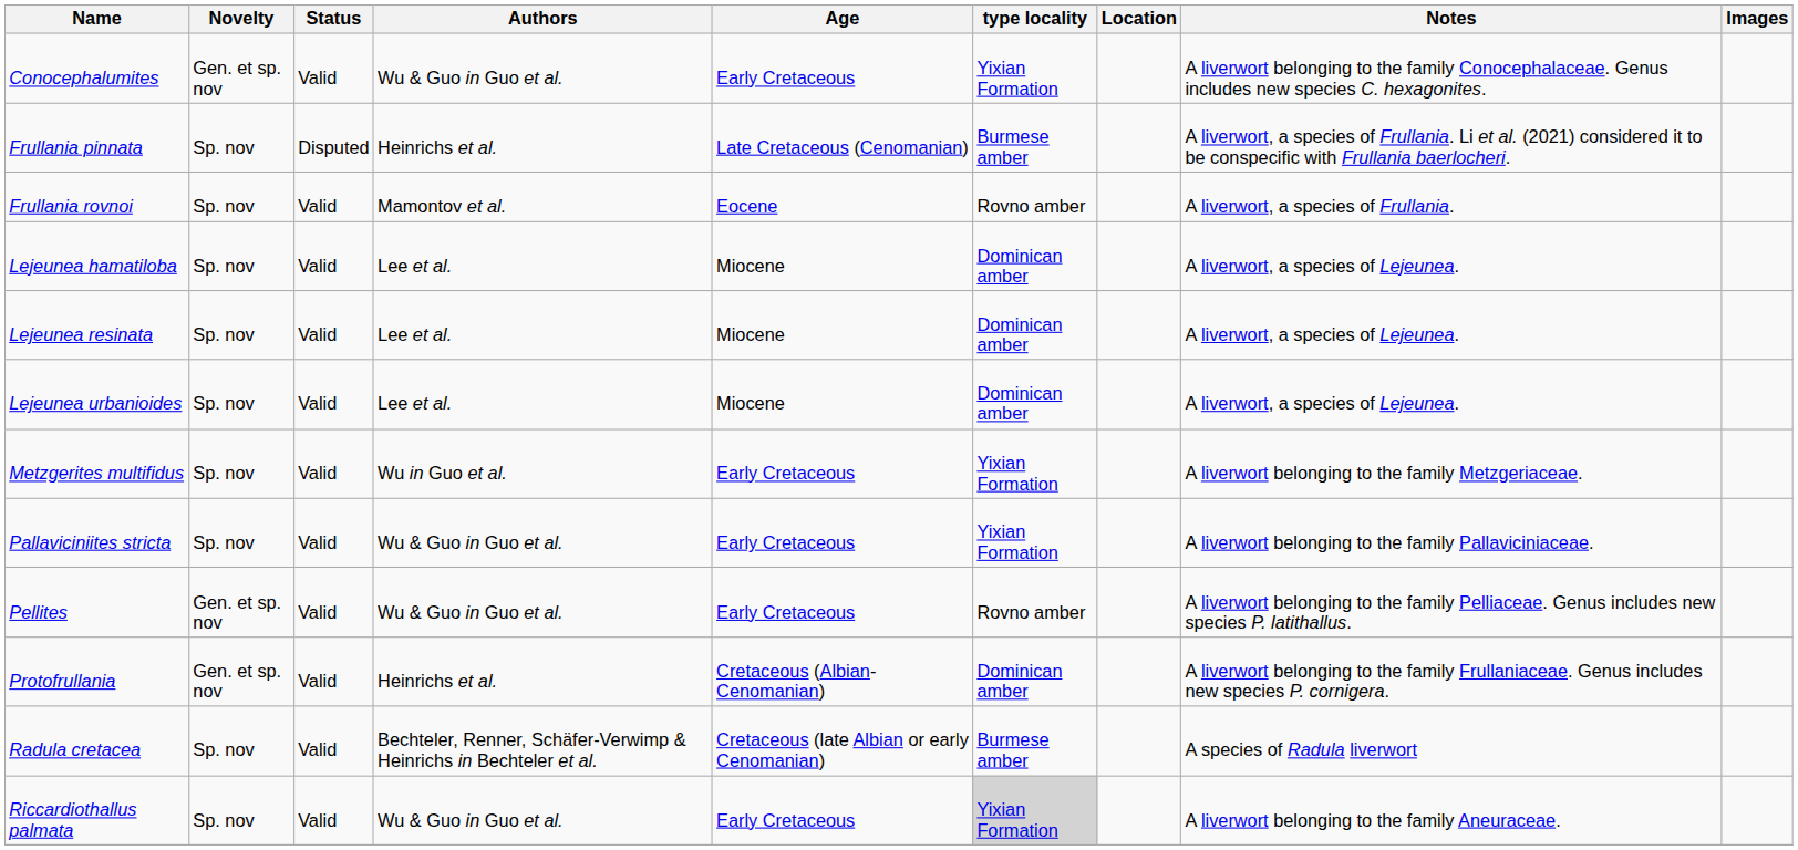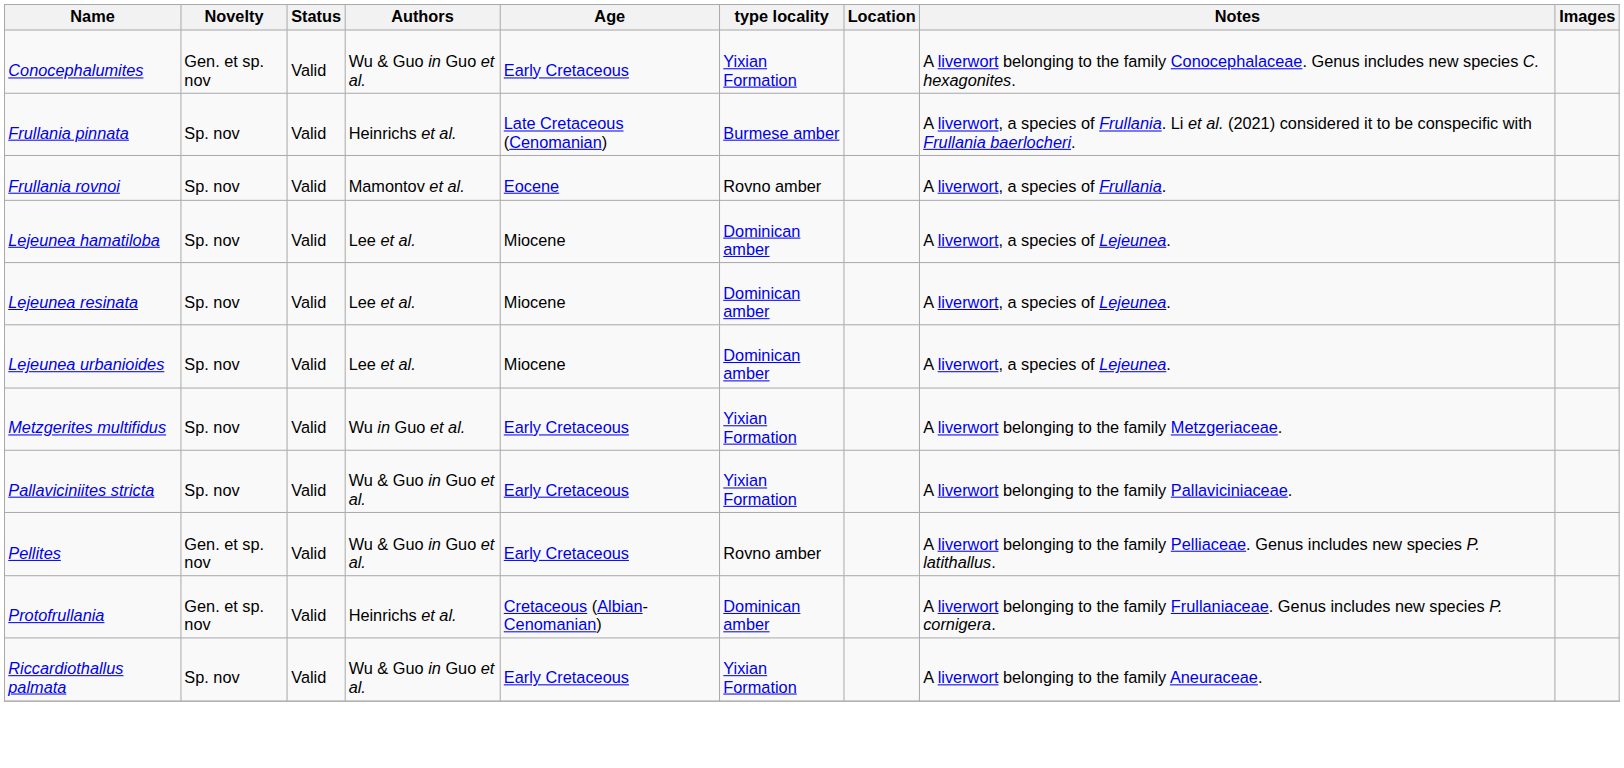Frullania pinnata | Status: Disputed -> Valid
- row: Radula cretacea | Sp. nov | Valid | Bechteler, Renner, Schäfer-Verwimp & Heinrichs in Bechteler et al. | Cretaceous (late Albian or early Cenomanian) | Burmese amber | A species of Radula liverwort
Riccardiothallus palmata | type locality: lightgrey background -> no background
